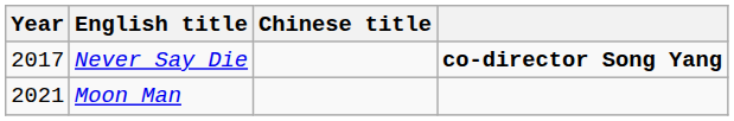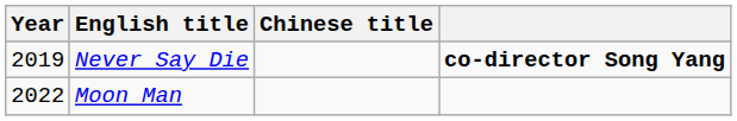Never Say Die | Year: 2017 -> 2019
Moon Man | Year: 2021 -> 2022
